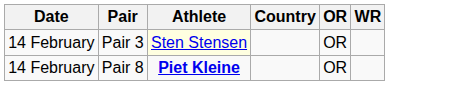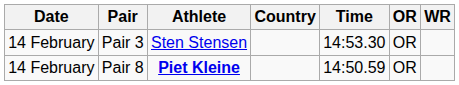+ column: Time | 14:53.30 | 14:50.59
Pair 3 | Athlete: lightyellow background -> no background
